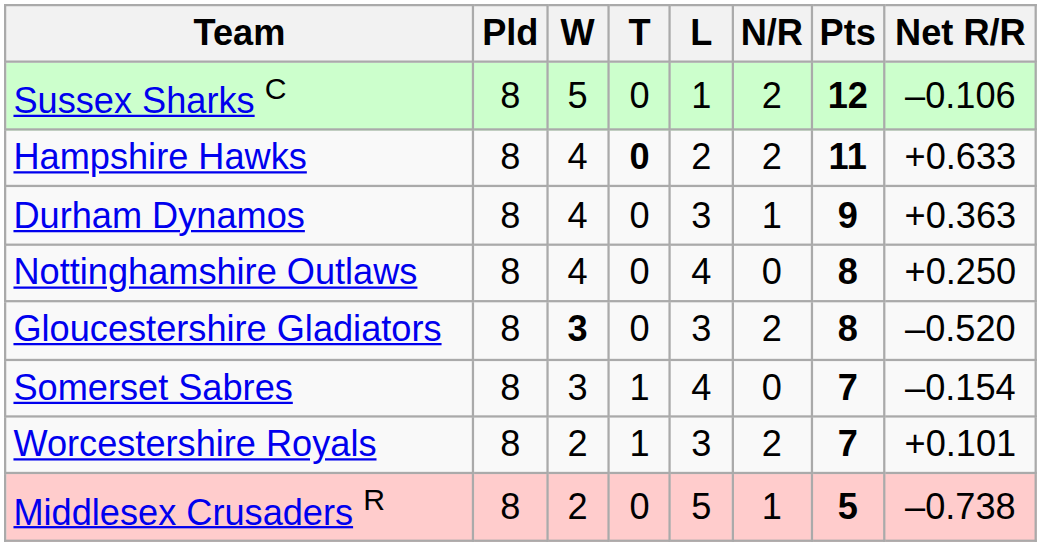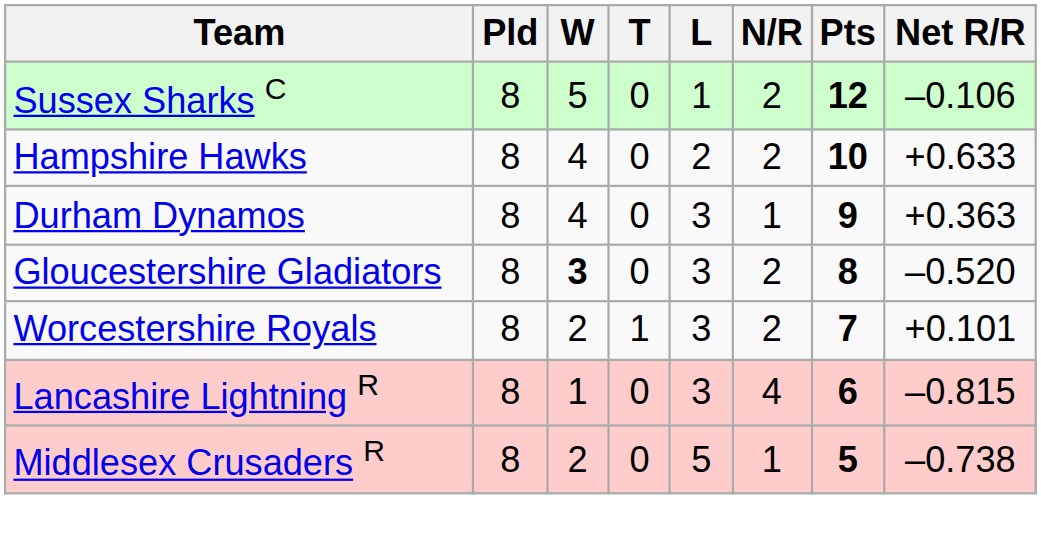Hampshire Hawks | T: bold -> normal
Hampshire Hawks | Pts: 11 -> 10
- row: Nottinghamshire Outlaws | 8 | 4 | 0 | 4 | 0 | 8 | +0.250
- row: Somerset Sabres | 8 | 3 | 1 | 4 | 0 | 7 | –0.154
+ row: Lancashire Lightning R | 8 | 1 | 0 | 3 | 4 | 6 | –0.815
